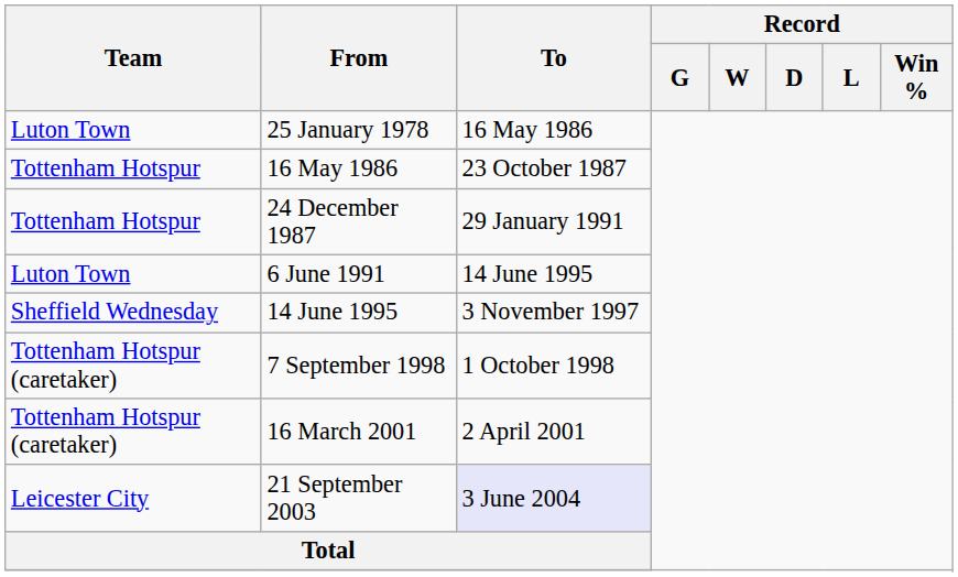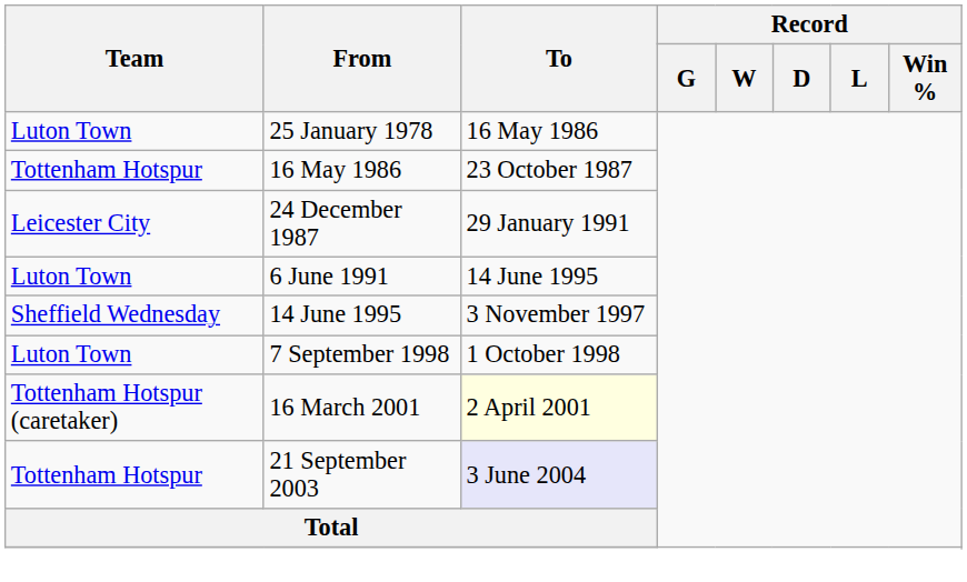24 December 1987 | Team: Tottenham Hotspur -> Leicester City
7 September 1998 | Team: Tottenham Hotspur (caretaker) -> Luton Town
16 March 2001 | To: no background -> lightyellow background
21 September 2003 | Team: Leicester City -> Tottenham Hotspur
